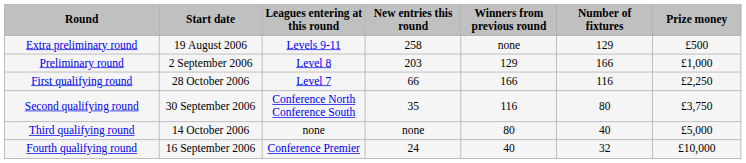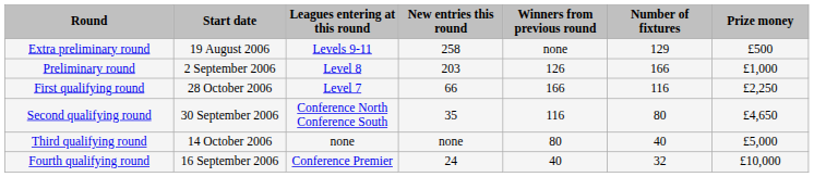Preliminary round | Winners from previous round: 129 -> 126
Second qualifying round | Prize money: £3,750 -> £4,650
